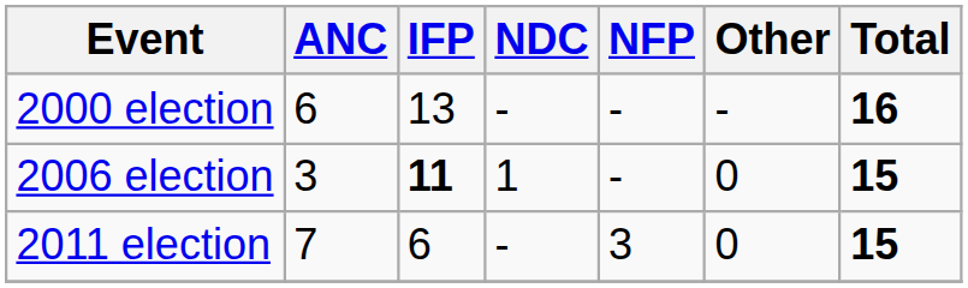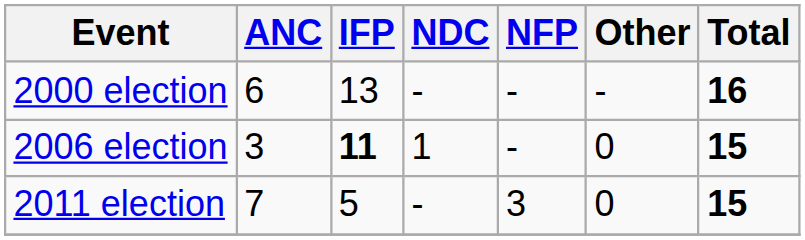2011 election | IFP: 6 -> 5
